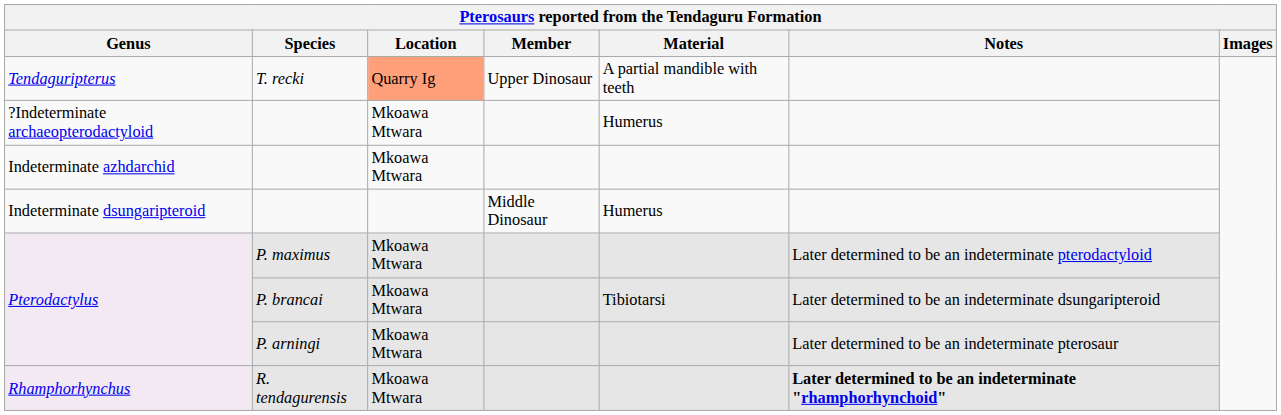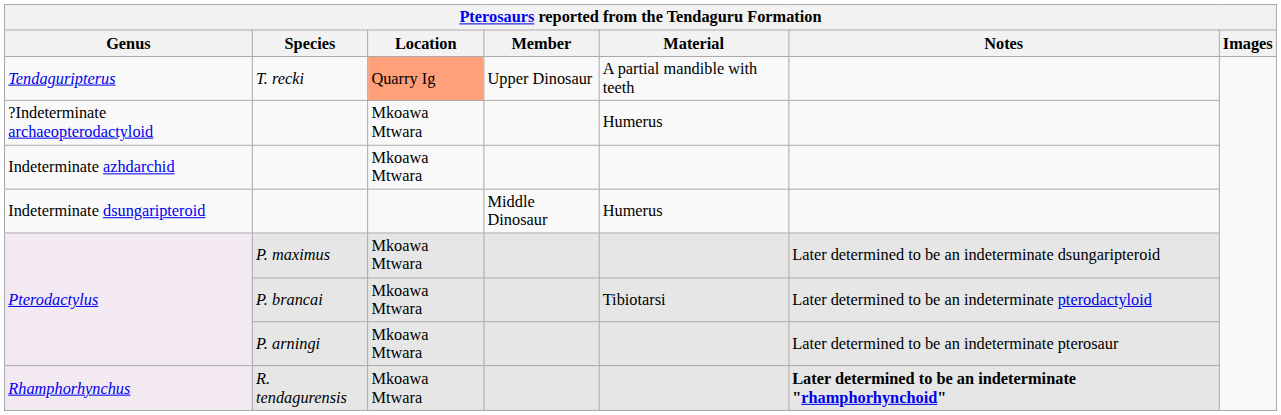Pterodactylus / P. maximus | Notes: Later determined to be an indeterminate pterodactyloid -> Later determined to be an indeterminate dsungaripteroid
Pterodactylus / P. brancai | Notes: Later determined to be an indeterminate dsungaripteroid -> Later determined to be an indeterminate pterodactyloid
